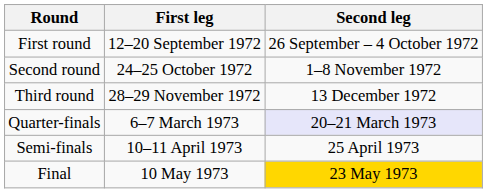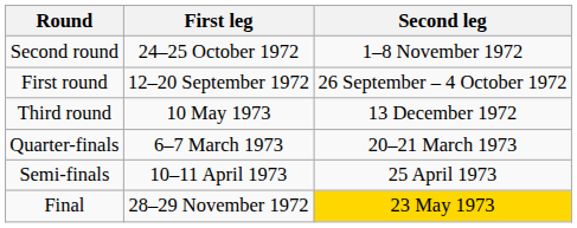rows swapped: First round <-> Second round
Third round | First leg: 28–29 November 1972 -> 10 May 1973
Quarter-finals | Second leg: lavender background -> no background
Final | First leg: 10 May 1973 -> 28–29 November 1972
